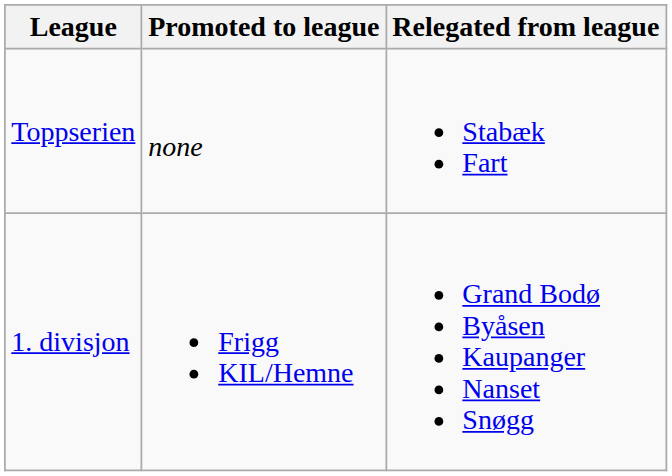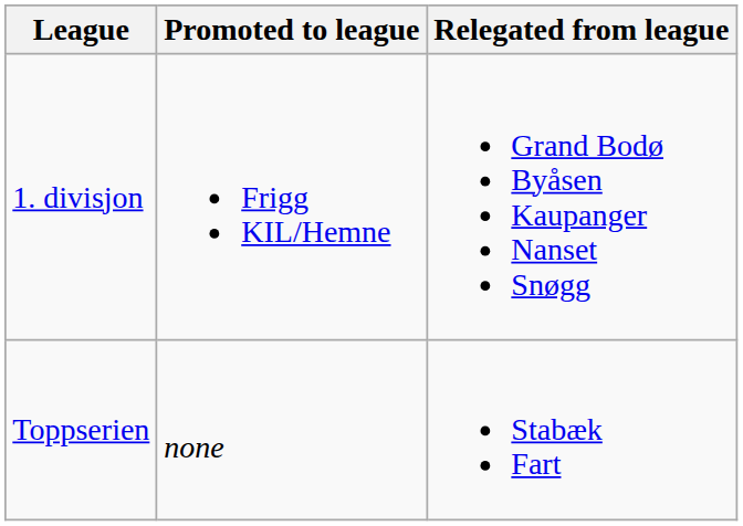rows swapped: Toppserien <-> 1. divisjon
